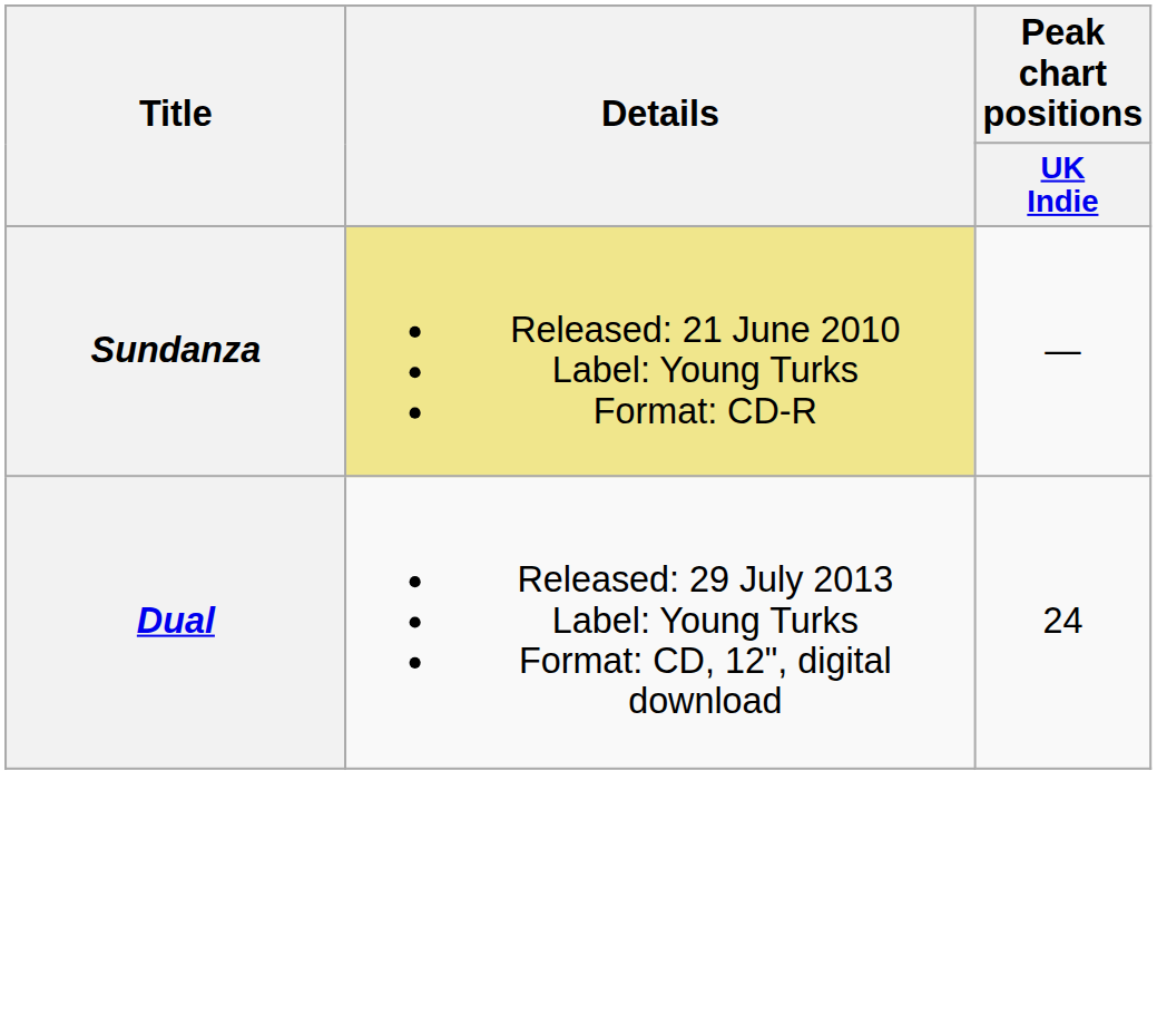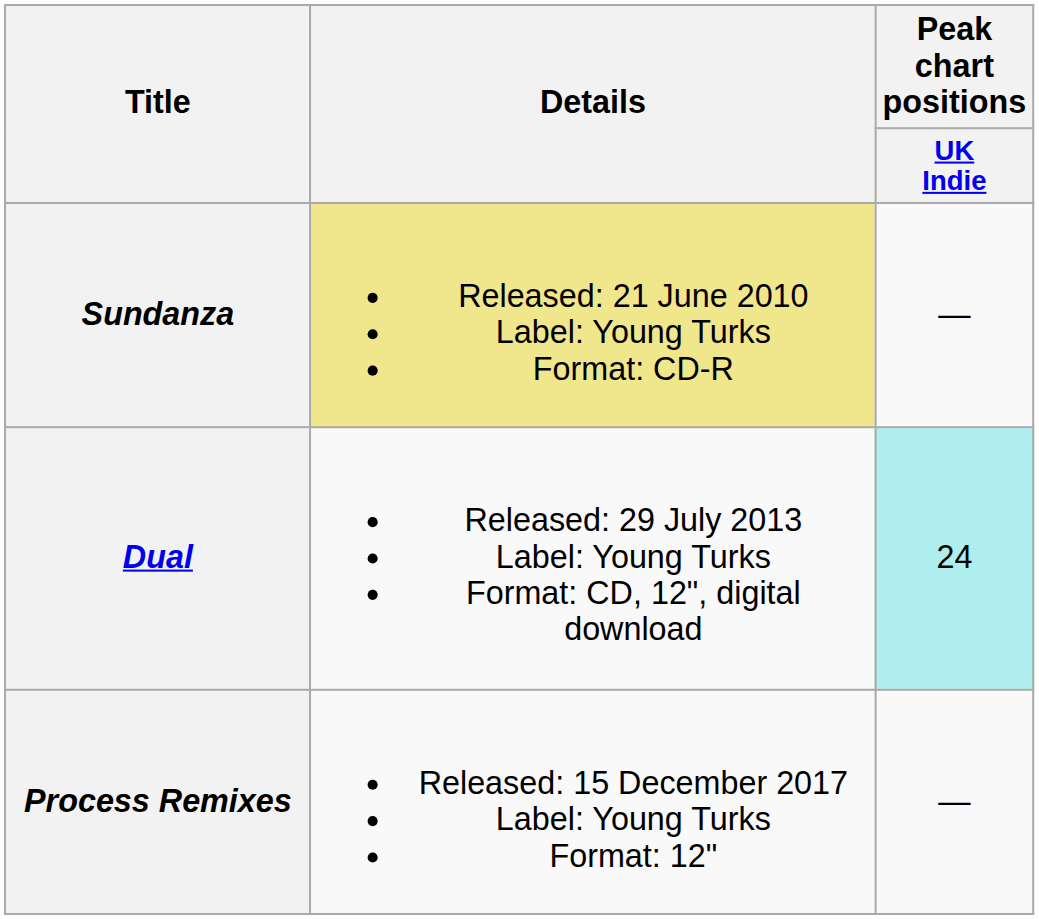Dual | Peak chart positions / UK Indie: no background -> paleturquoise background
+ row: Process Remixes | Released: 15 December 2017 Label: Young Turks Format: 12" | —
